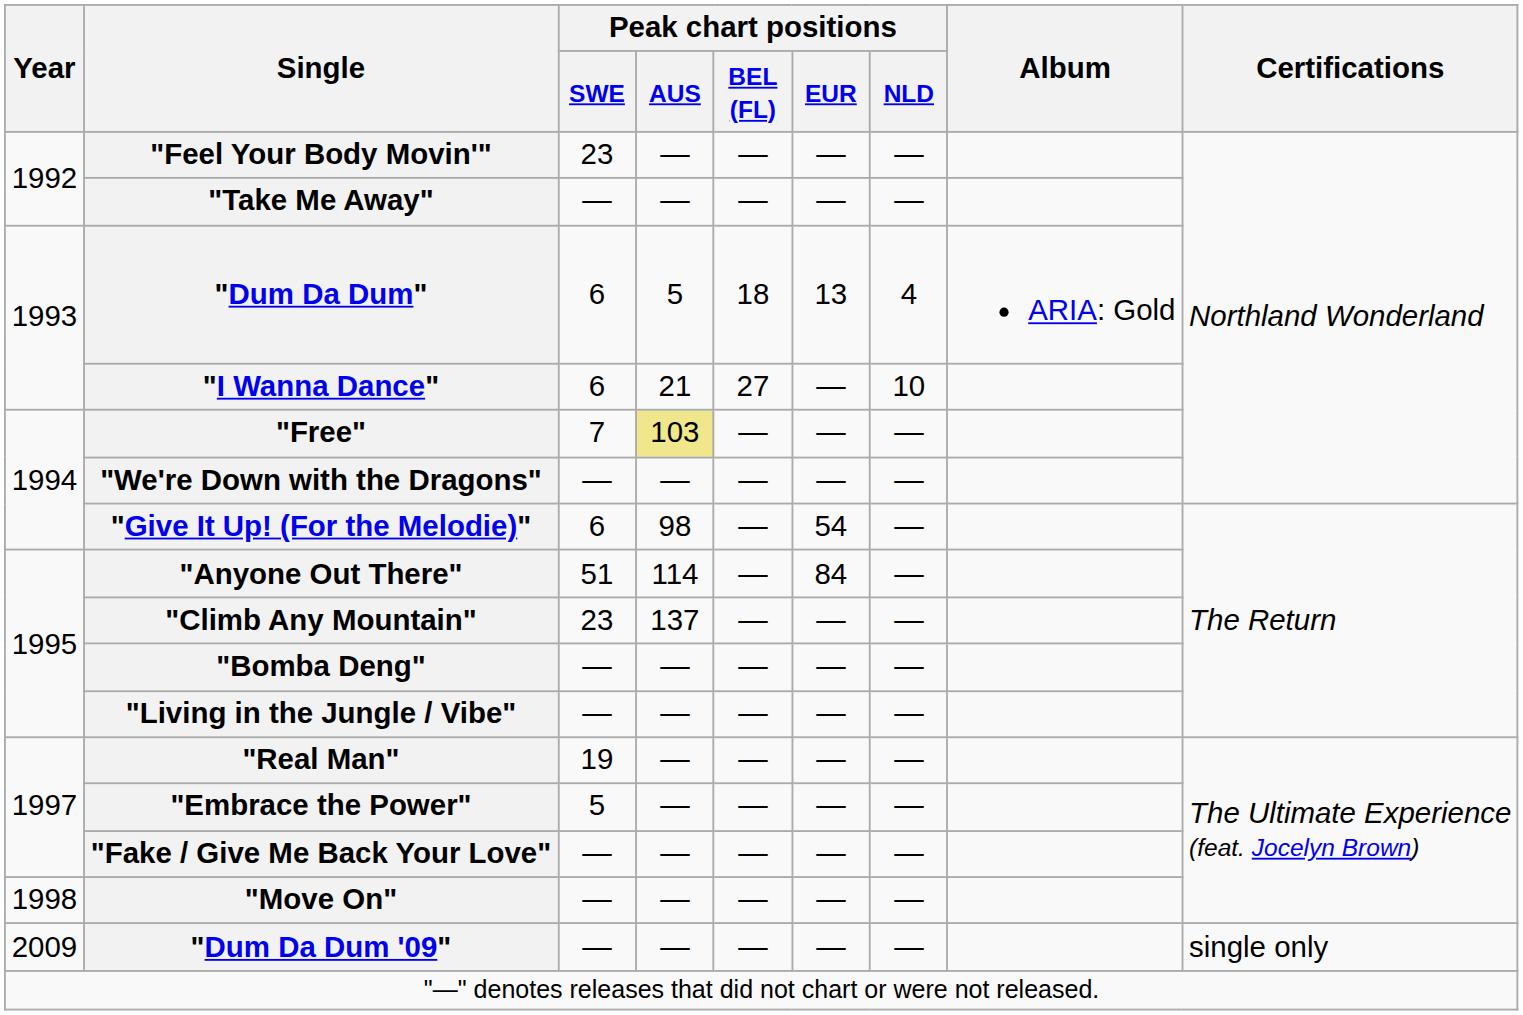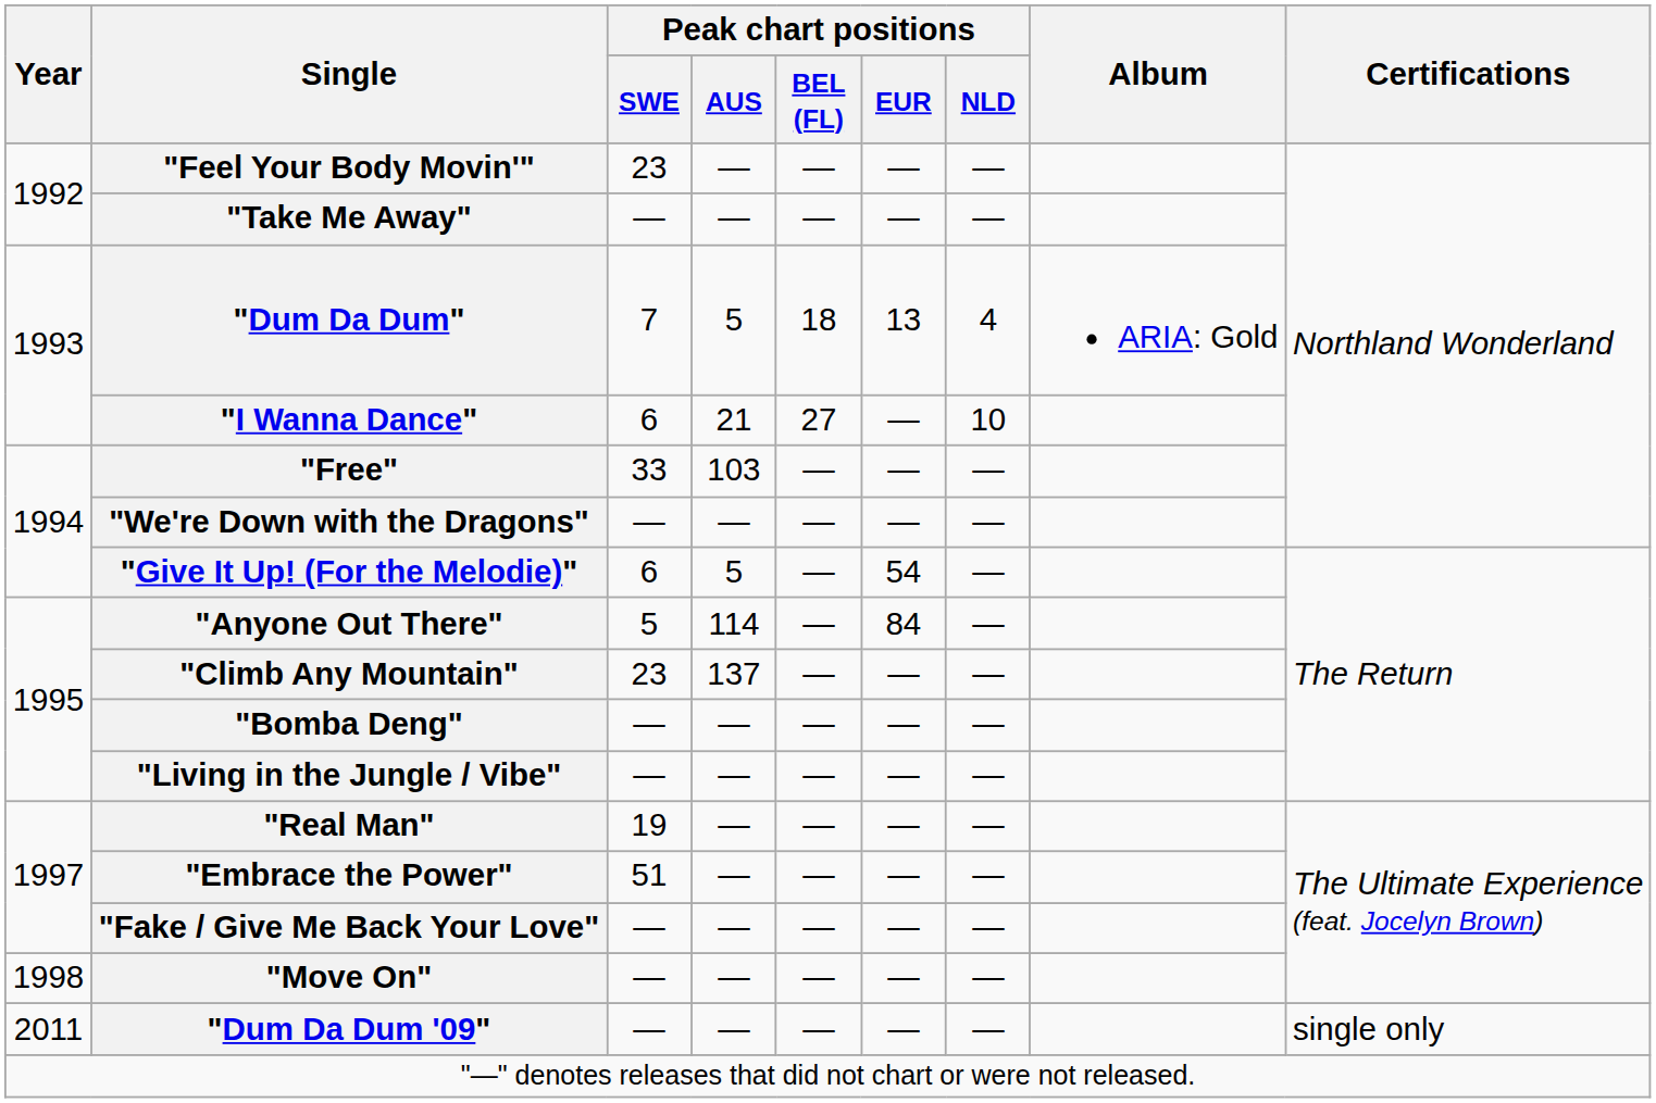"Dum Da Dum" | Peak chart positions / SWE: 6 -> 7
"Free" | Peak chart positions / SWE: 7 -> 33
"Free" | Peak chart positions / AUS: khaki background -> no background
"Give It Up! (For the Melodie)" | Peak chart positions / AUS: 98 -> 5
"Anyone Out There" | Peak chart positions / SWE: 51 -> 5
"Embrace the Power" | Peak chart positions / SWE: 5 -> 51
"Dum Da Dum '09" | Year: 2009 -> 2011
